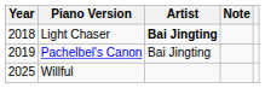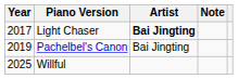Light Chaser | Year: 2018 -> 2017
